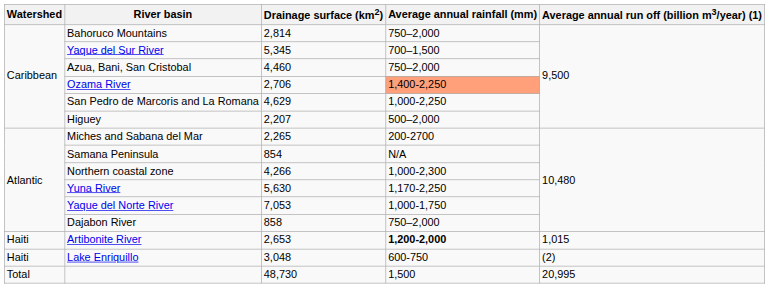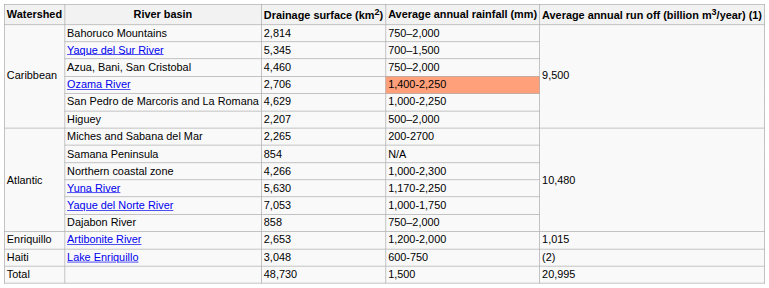Artibonite River | Watershed: Haiti -> Enriquillo
Artibonite River | Average annual rainfall (mm): bold -> normal
